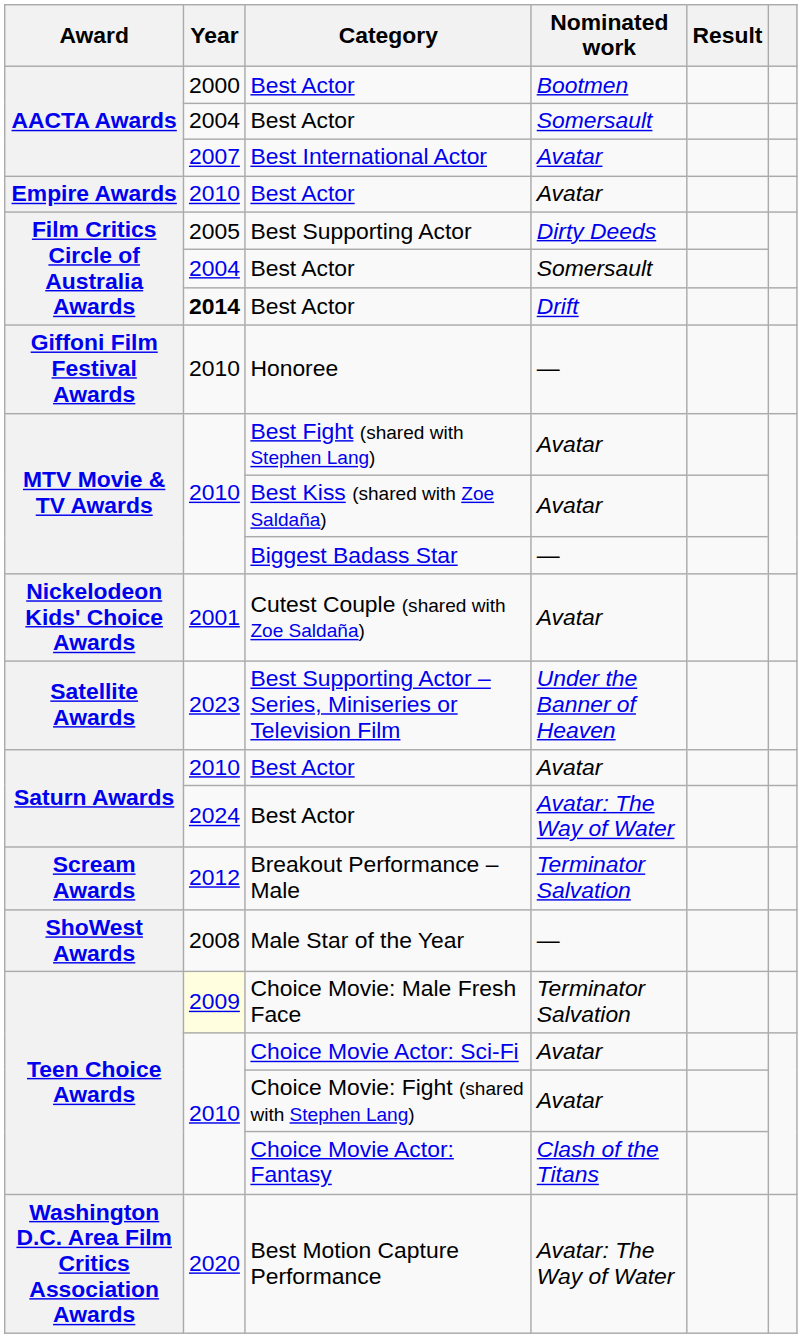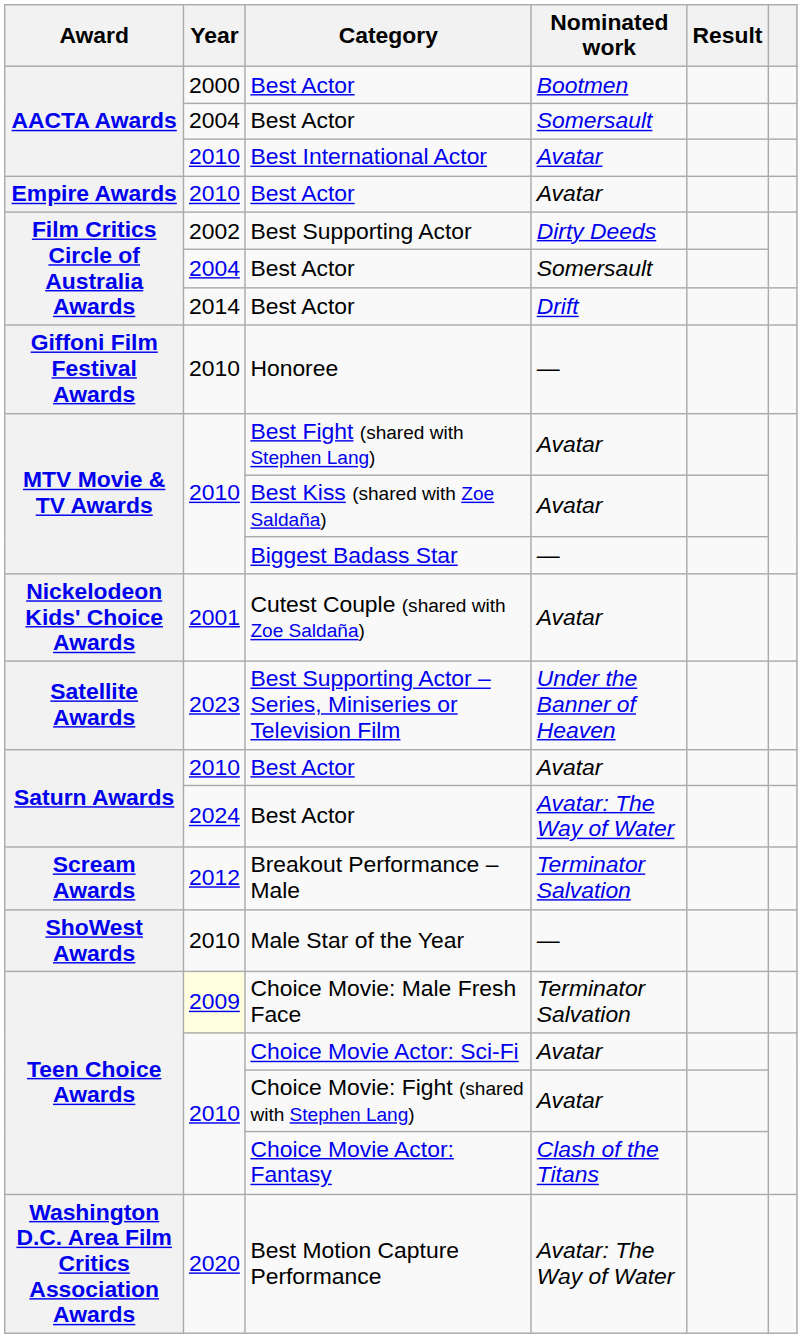Best International Actor | Year: 2007 -> 2010
Best Supporting Actor | Year: 2005 -> 2002
Best Actor / Drift | Year: bold -> normal
Male Star of the Year | Year: 2008 -> 2010
